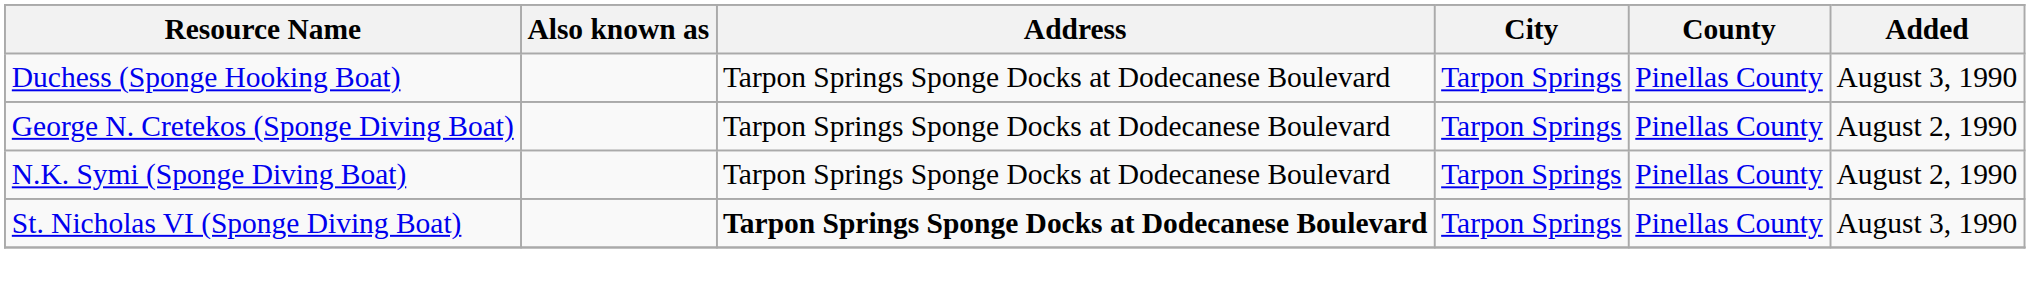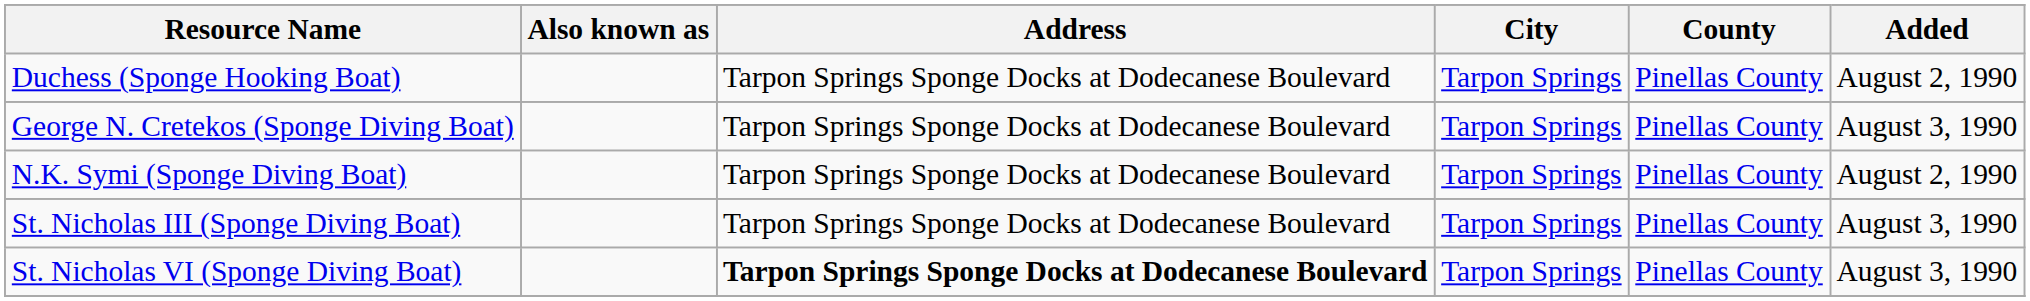Duchess (Sponge Hooking Boat) | Added: August 3, 1990 -> August 2, 1990
George N. Cretekos (Sponge Diving Boat) | Added: August 2, 1990 -> August 3, 1990
+ row: St. Nicholas III (Sponge Diving Boat) | Tarpon Springs Sponge Docks at Dodecanese Boulevard | Tarpon Springs | Pinellas County | August 3, 1990
